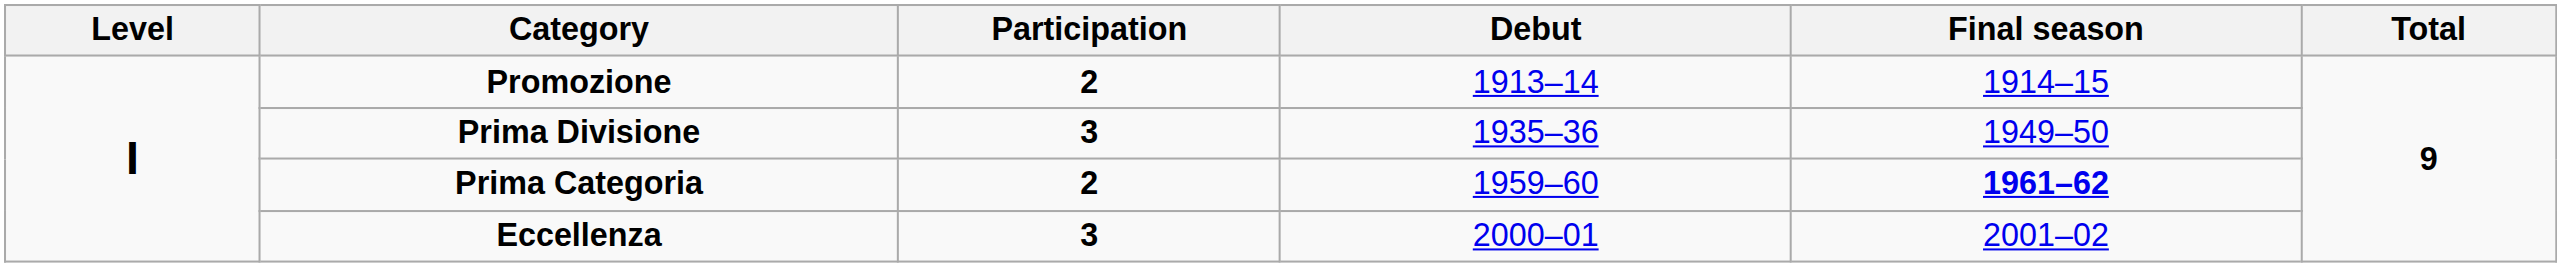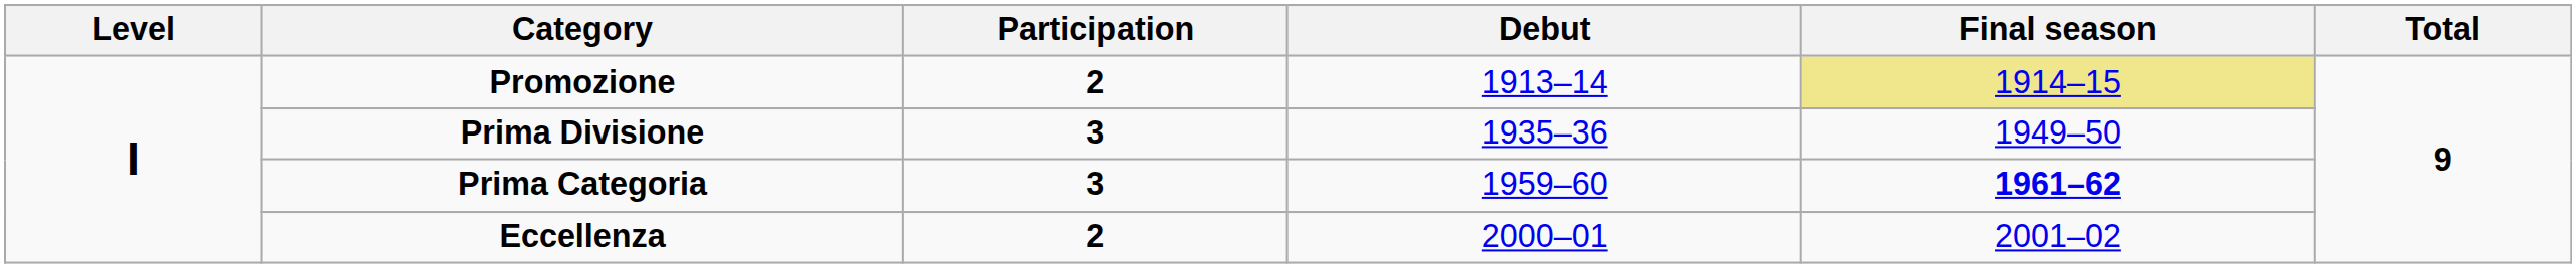Promozione | Final season: no background -> khaki background
Prima Categoria | Participation: 2 -> 3
Eccellenza | Participation: 3 -> 2
